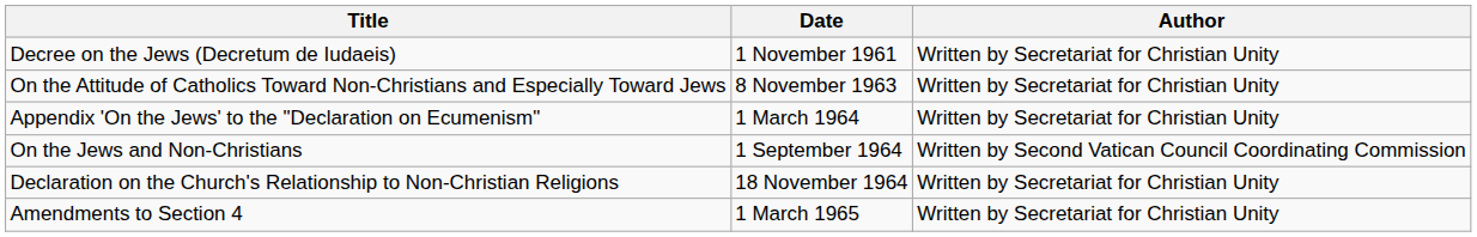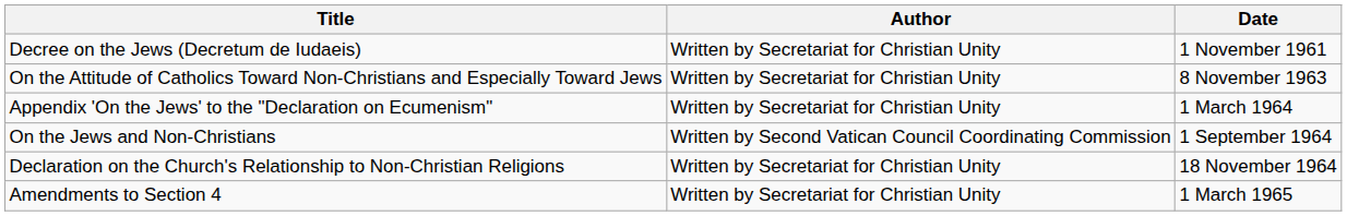columns swapped: Date <-> Author
